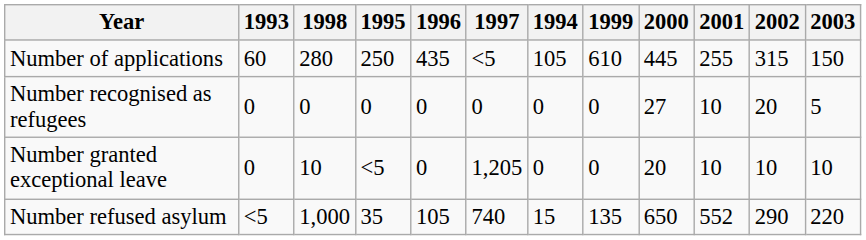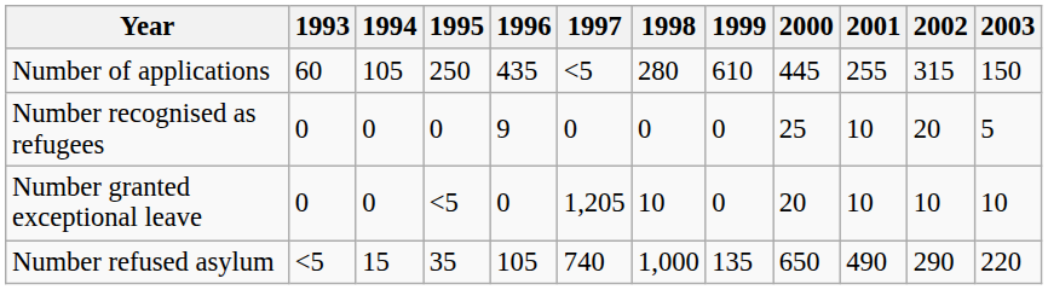columns swapped: 1994 <-> 1998
Number recognised as refugees | 1996: 0 -> 9
Number recognised as refugees | 2000: 27 -> 25
Number refused asylum | 2001: 552 -> 490
